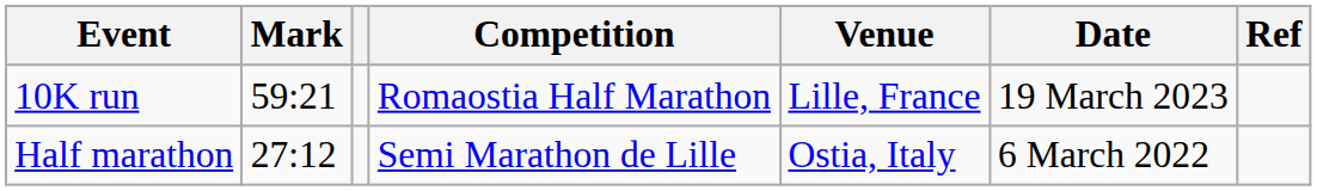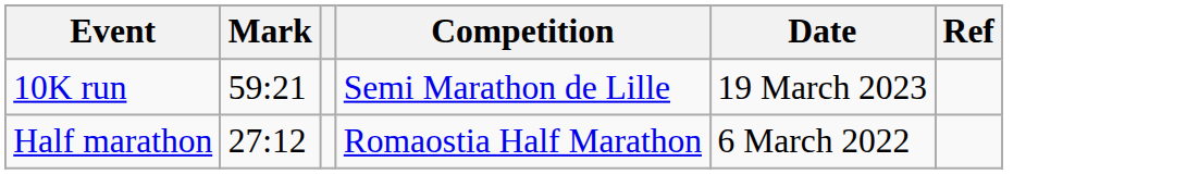- column: Venue | Lille, France | Ostia, Italy
10K run | Competition: Romaostia Half Marathon -> Semi Marathon de Lille
Half marathon | Competition: Semi Marathon de Lille -> Romaostia Half Marathon
